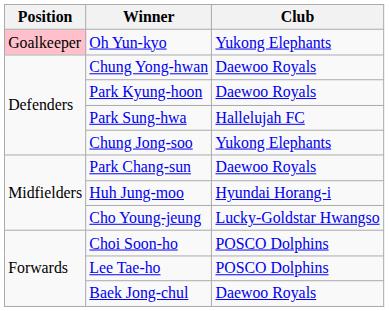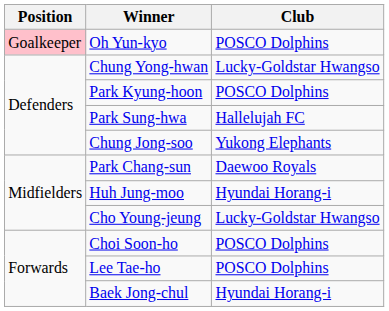Oh Yun-kyo | Club: Yukong Elephants -> POSCO Dolphins
Chung Yong-hwan | Club: Daewoo Royals -> Lucky-Goldstar Hwangso
Park Kyung-hoon | Club: Daewoo Royals -> POSCO Dolphins
Baek Jong-chul | Club: Daewoo Royals -> Hyundai Horang-i
